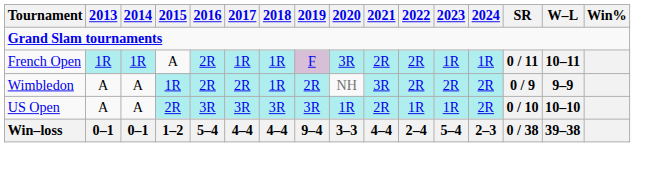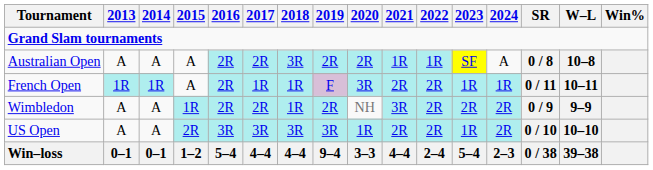+ row: Australian Open | A | A | A | 2R | 2R | 3R | 2R | 2R | 1R | 1R | SF | A | 0 / 8 | 10–8
US Open | 2022: 1R -> 2R
